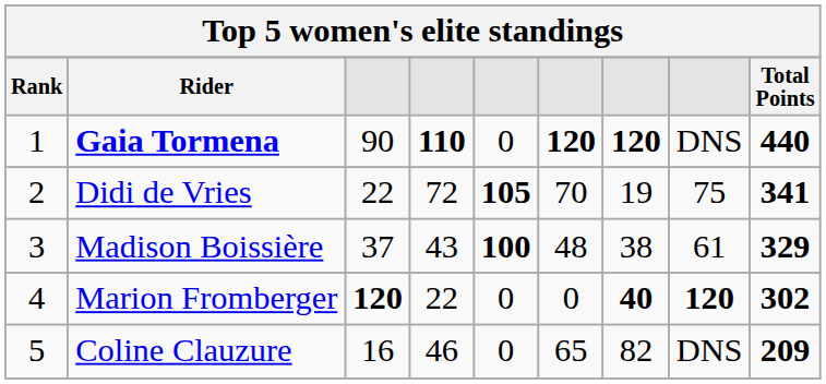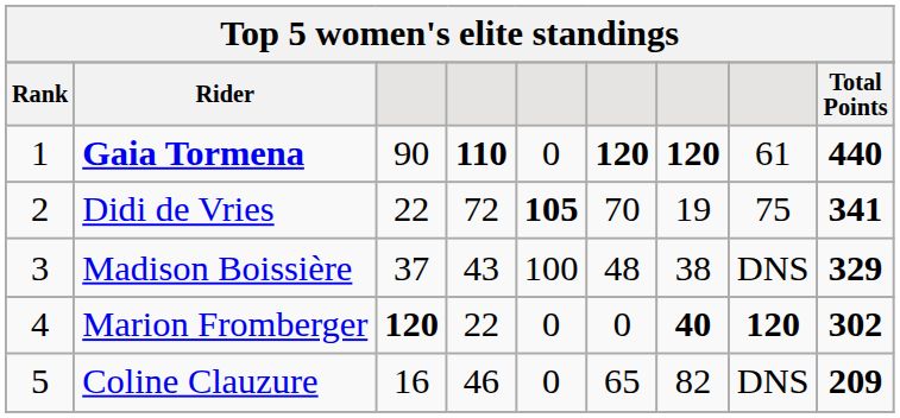Gaia Tormena | column 8: DNS -> 61
Madison Boissière | column 5: bold -> normal
Madison Boissière | column 8: 61 -> DNS
